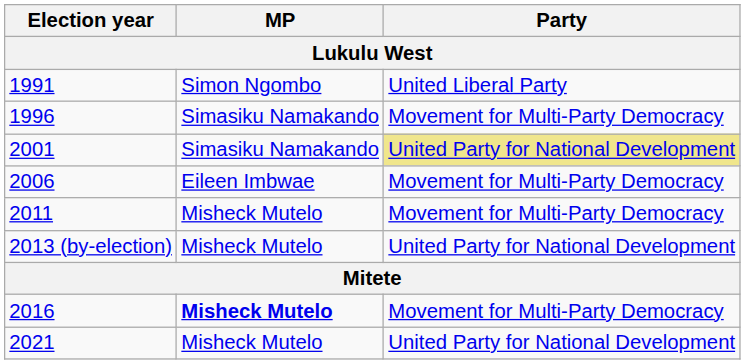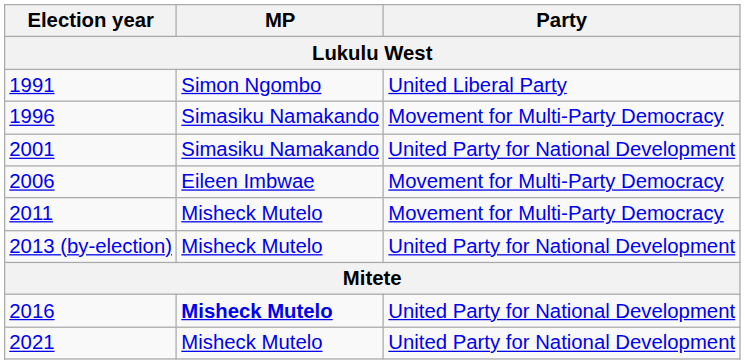2001 | Party: khaki background -> no background
2016 | Party: Movement for Multi-Party Democracy -> United Party for National Development
